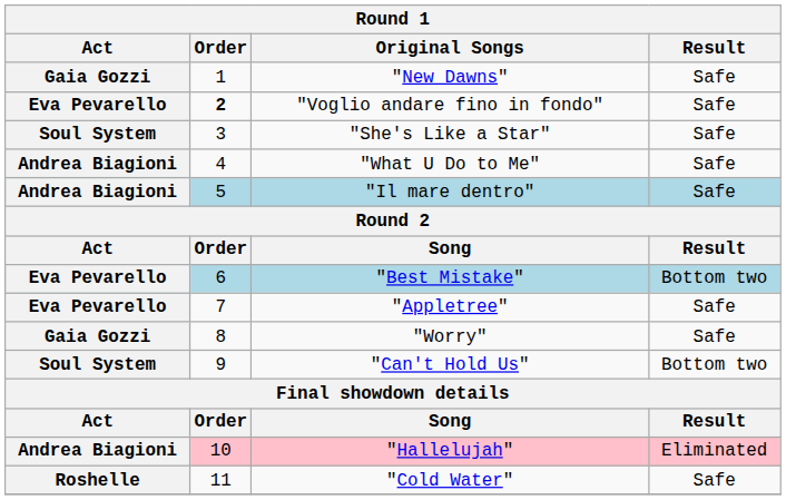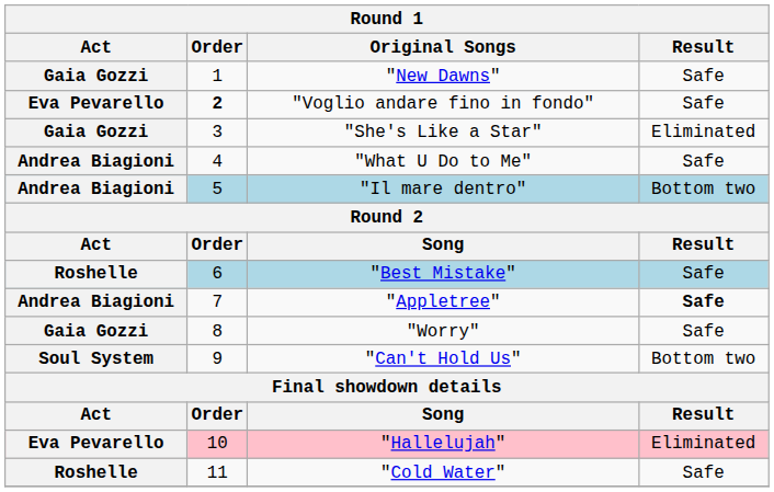"She's Like a Star" | Act: Soul System -> Gaia Gozzi
"She's Like a Star" | Result: Safe -> Eliminated
"Il mare dentro" | Result: Safe -> Bottom two
"Best Mistake" | Act: Eva Pevarello -> Roshelle
"Best Mistake" | Result: Bottom two -> Safe
"Appletree" | Act: Eva Pevarello -> Andrea Biagioni
"Appletree" | Result: normal -> bold
"Hallelujah" | Act: Andrea Biagioni -> Eva Pevarello
